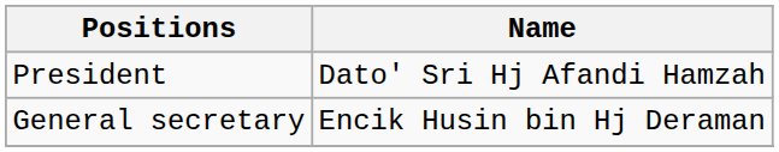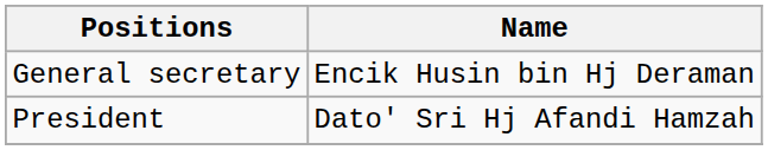rows swapped: President <-> General secretary
